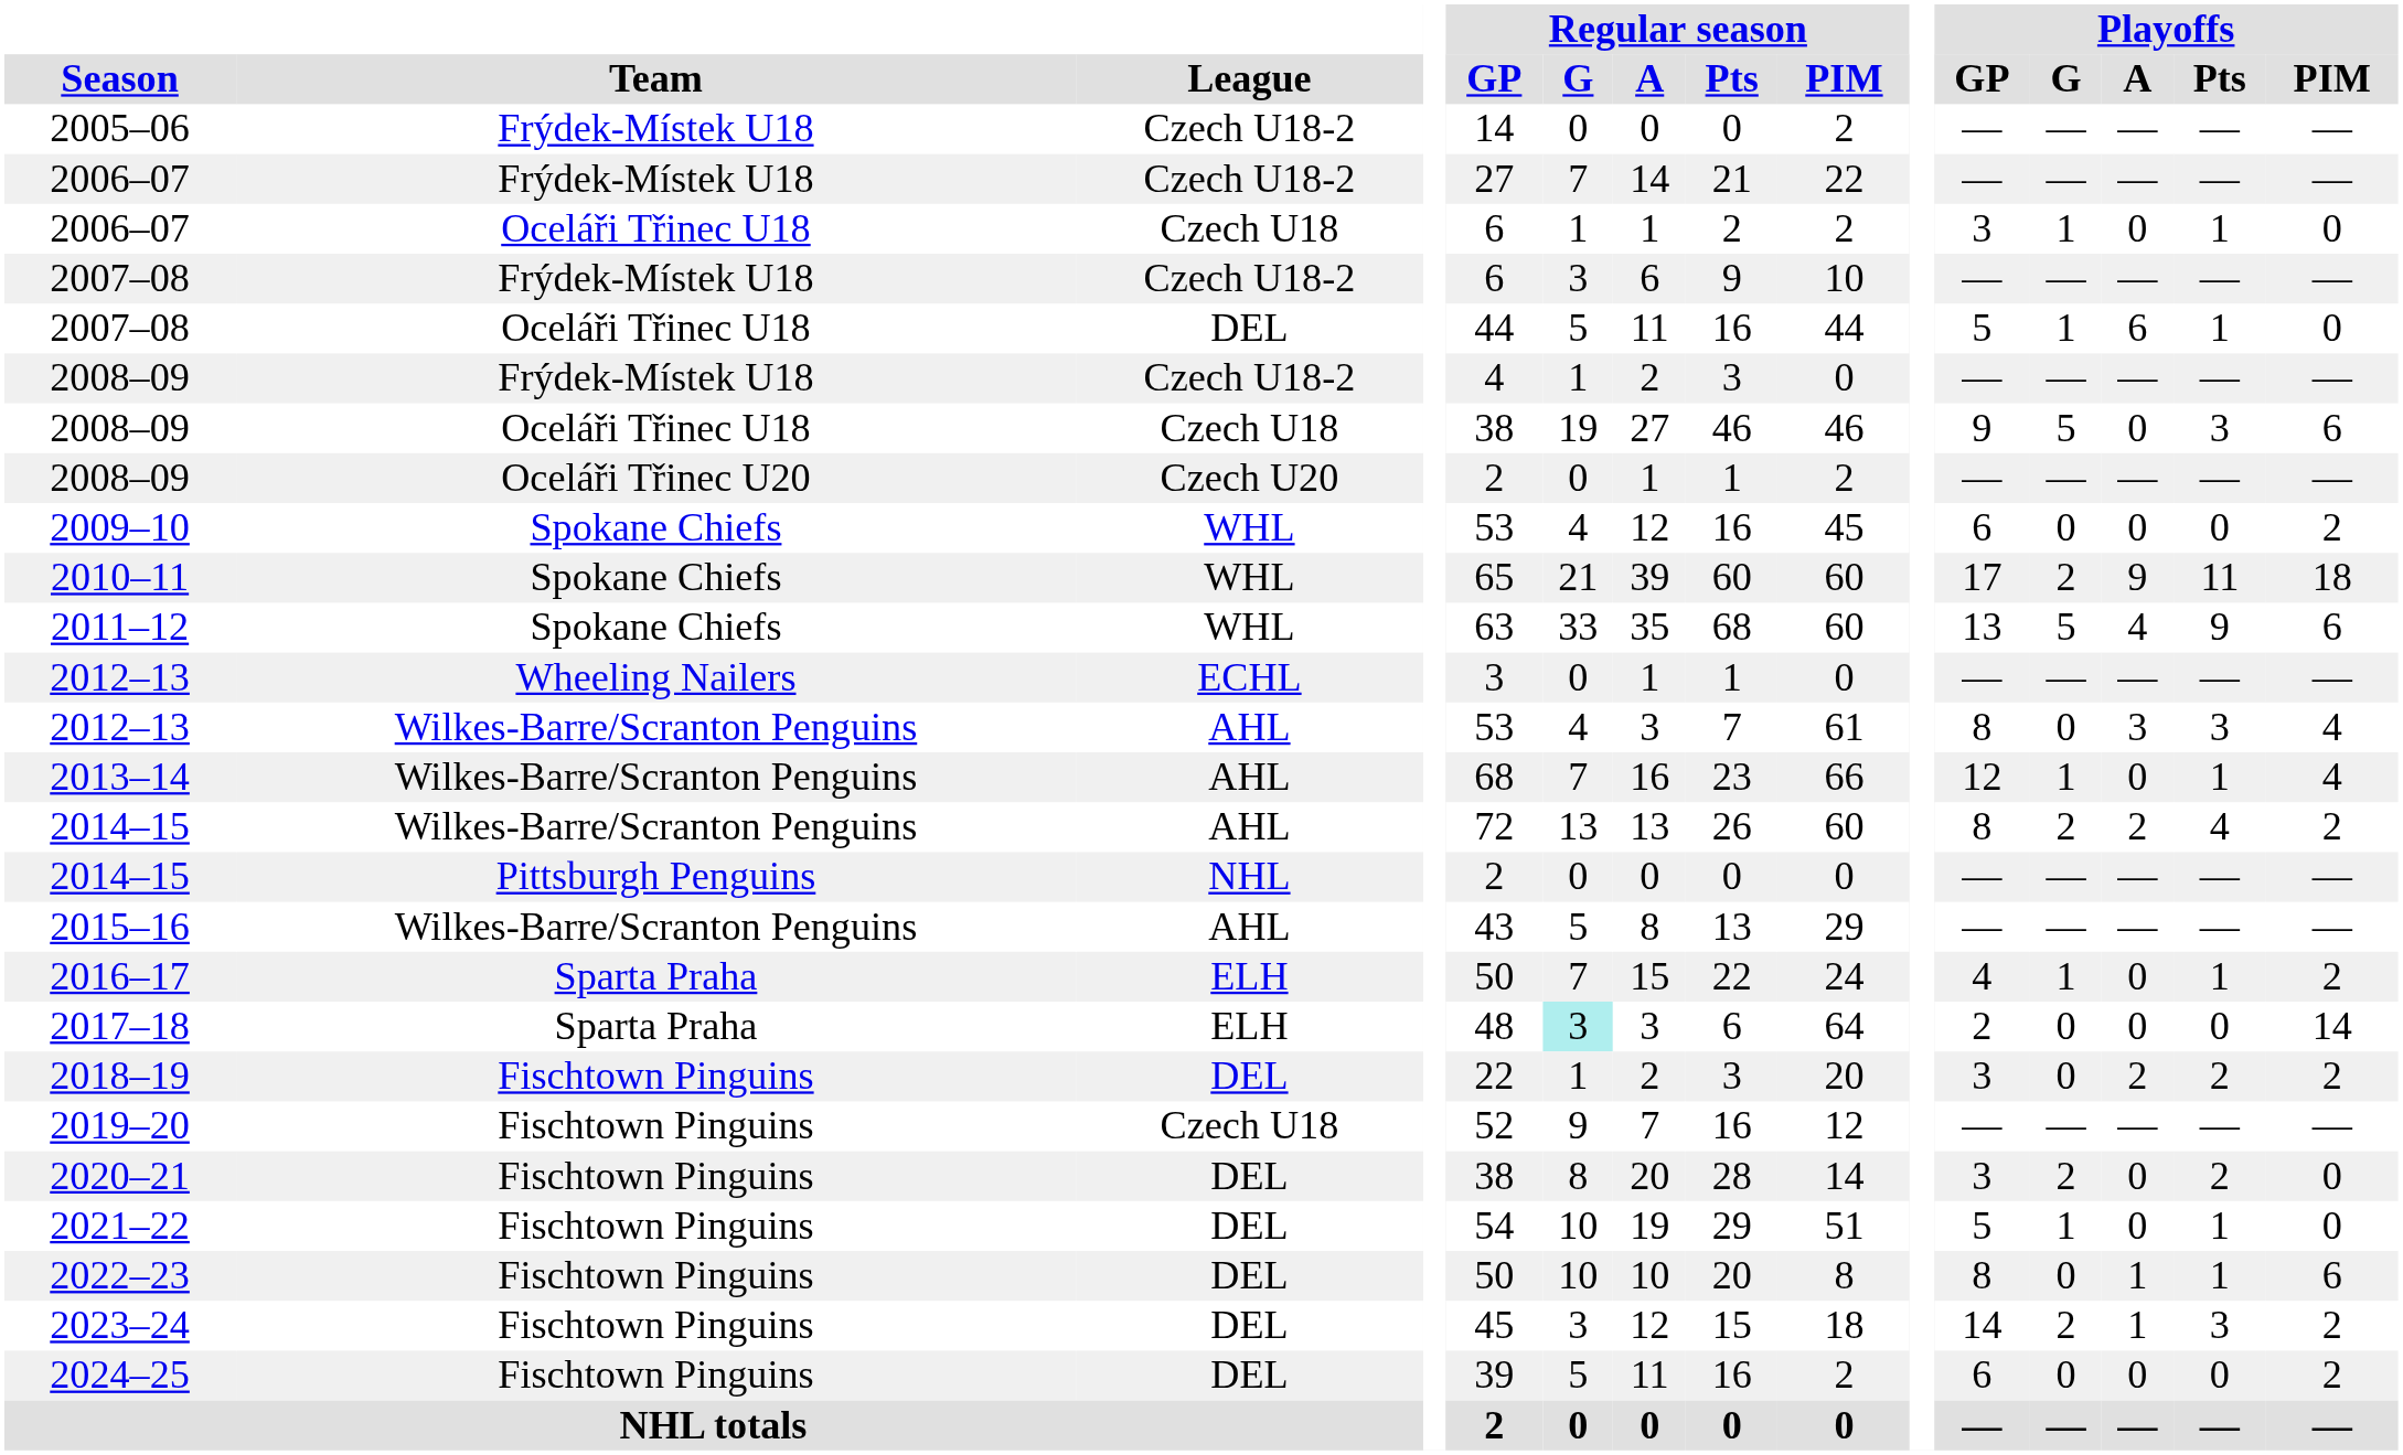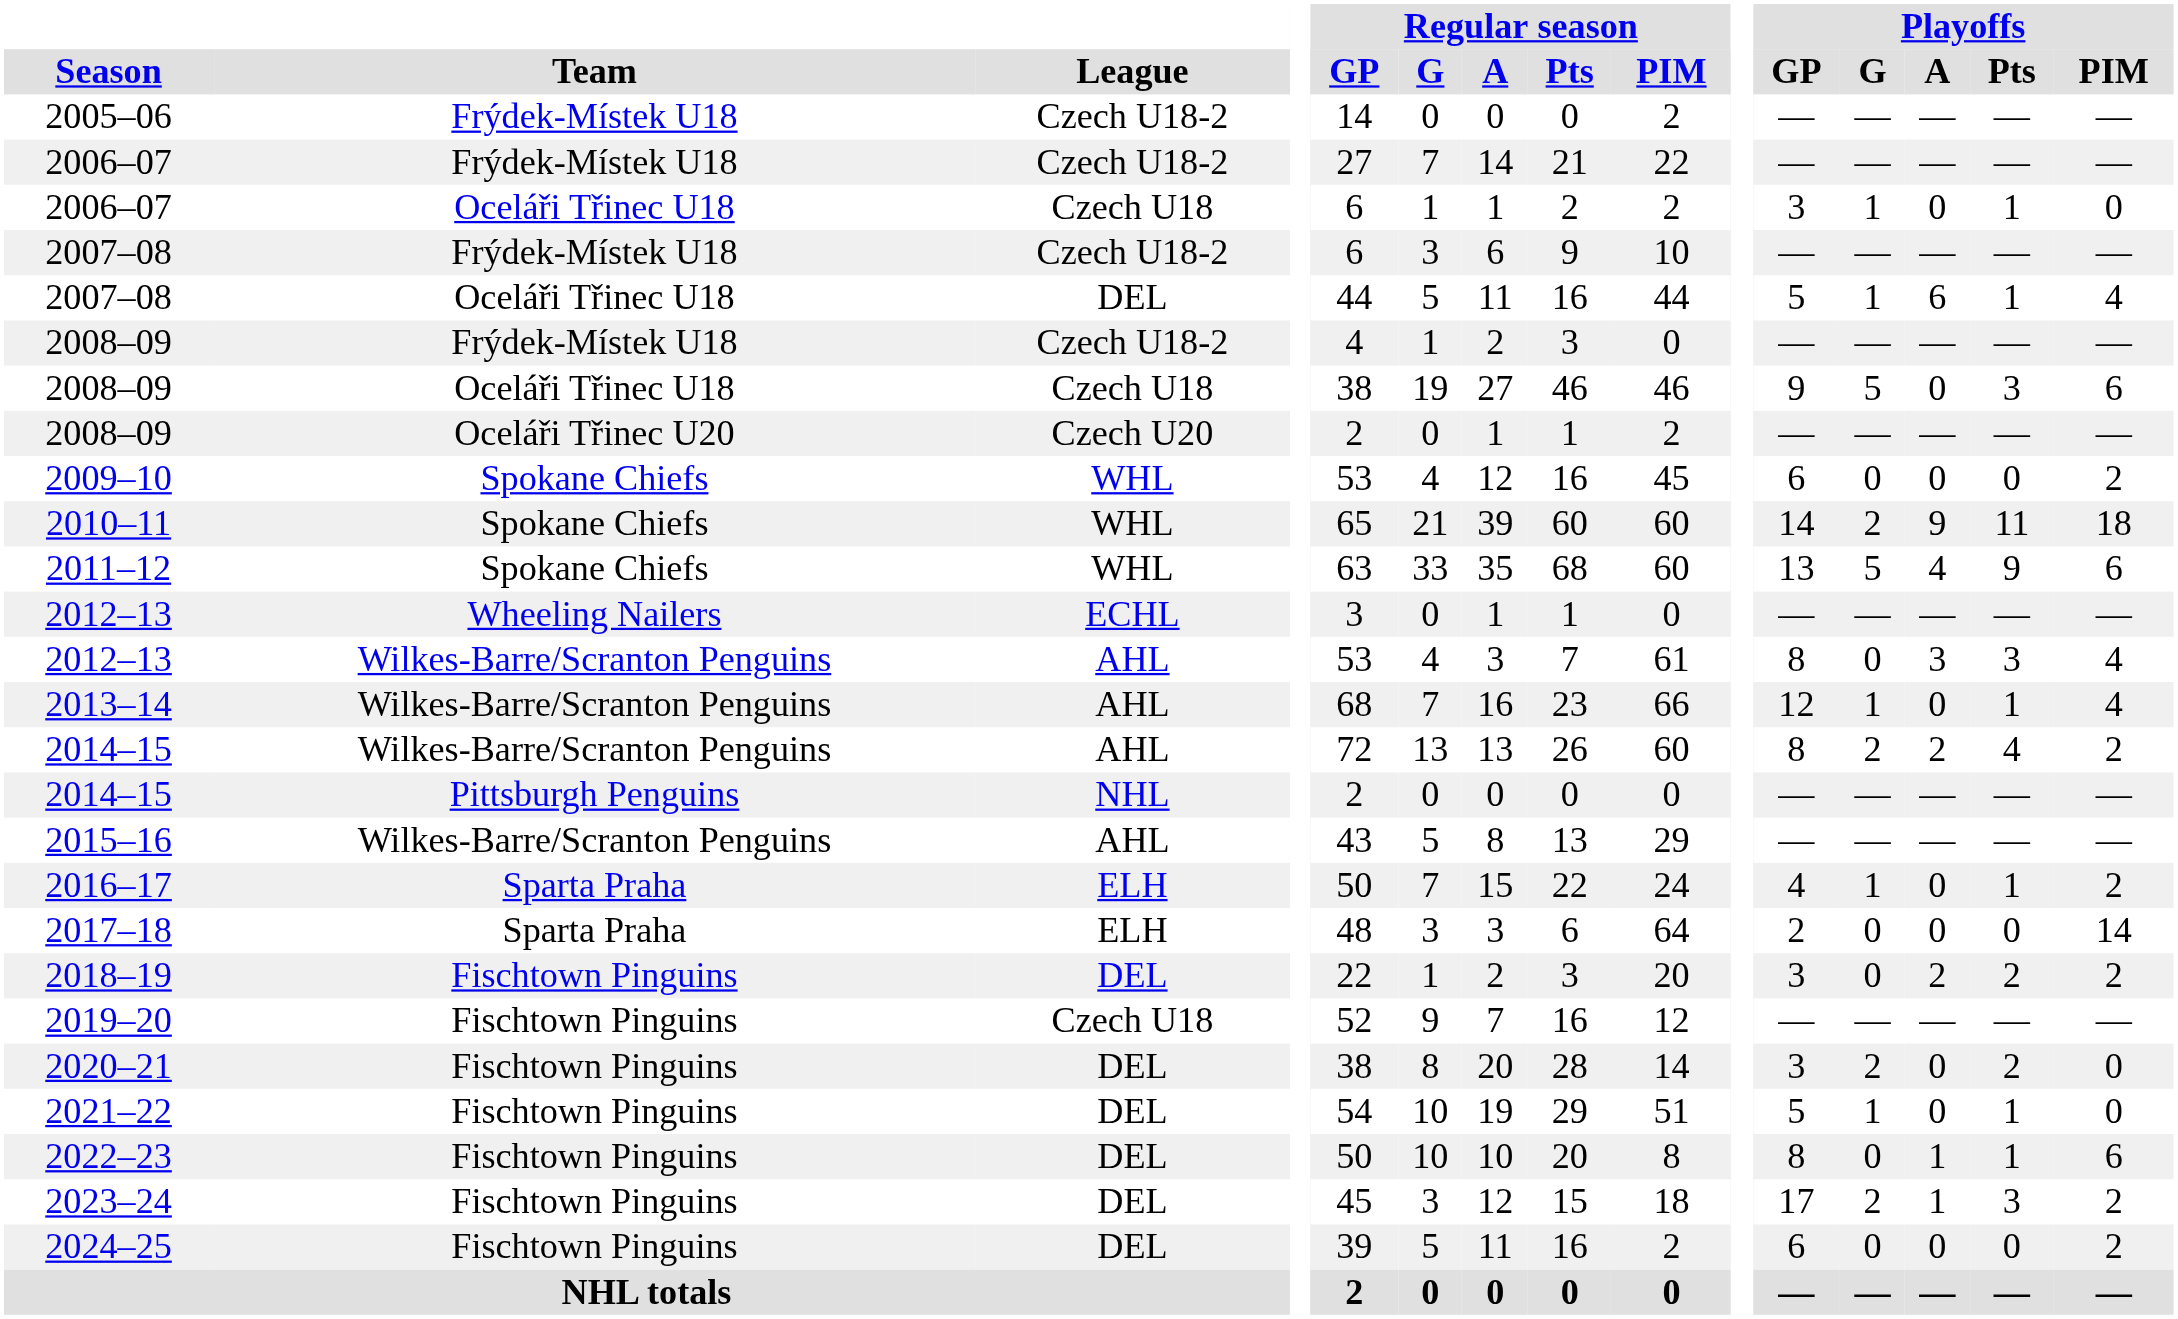2007–08 / Oceláři Třinec U18 | Playoffs / PIM: 0 -> 4
2010–11 | Playoffs / GP: 17 -> 14
2017–18 | Regular season / G: paleturquoise background -> no background
2023–24 | Playoffs / GP: 14 -> 17
